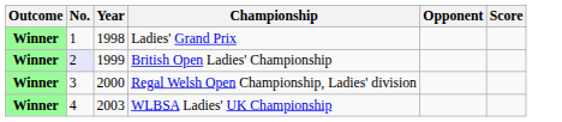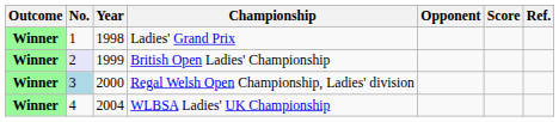+ column: Ref.
Regal Welsh Open Championship, Ladies' division | No.: no background -> lightblue background
WLBSA Ladies' UK Championship | Year: 2003 -> 2004
